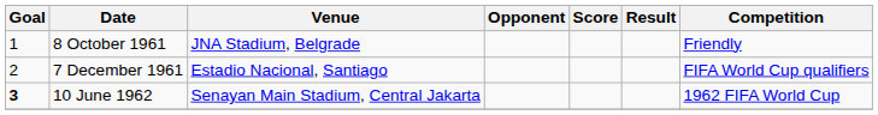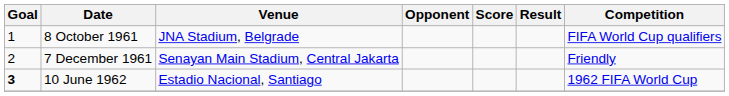8 October 1961 | Competition: Friendly -> FIFA World Cup qualifiers
7 December 1961 | Venue: Estadio Nacional, Santiago -> Senayan Main Stadium, Central Jakarta
7 December 1961 | Competition: FIFA World Cup qualifiers -> Friendly
10 June 1962 | Venue: Senayan Main Stadium, Central Jakarta -> Estadio Nacional, Santiago
